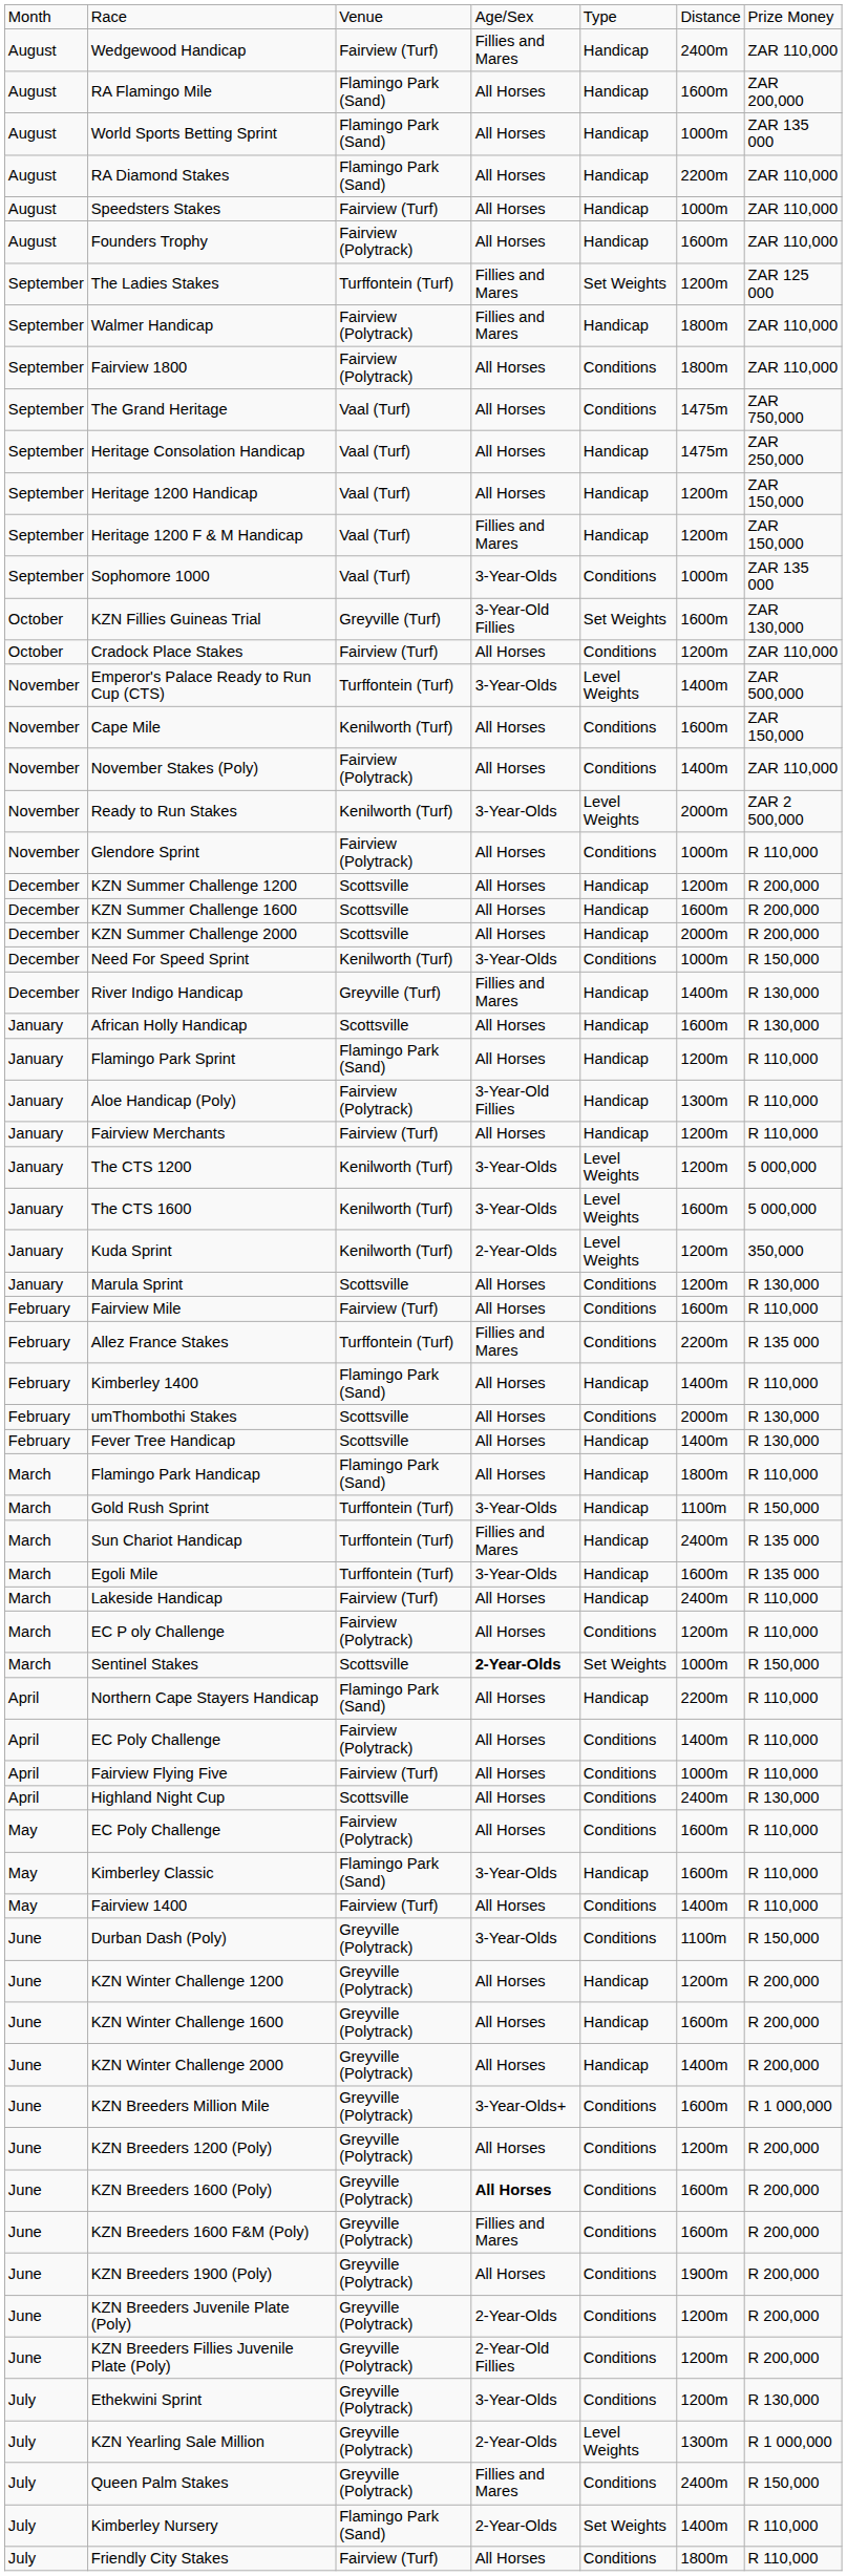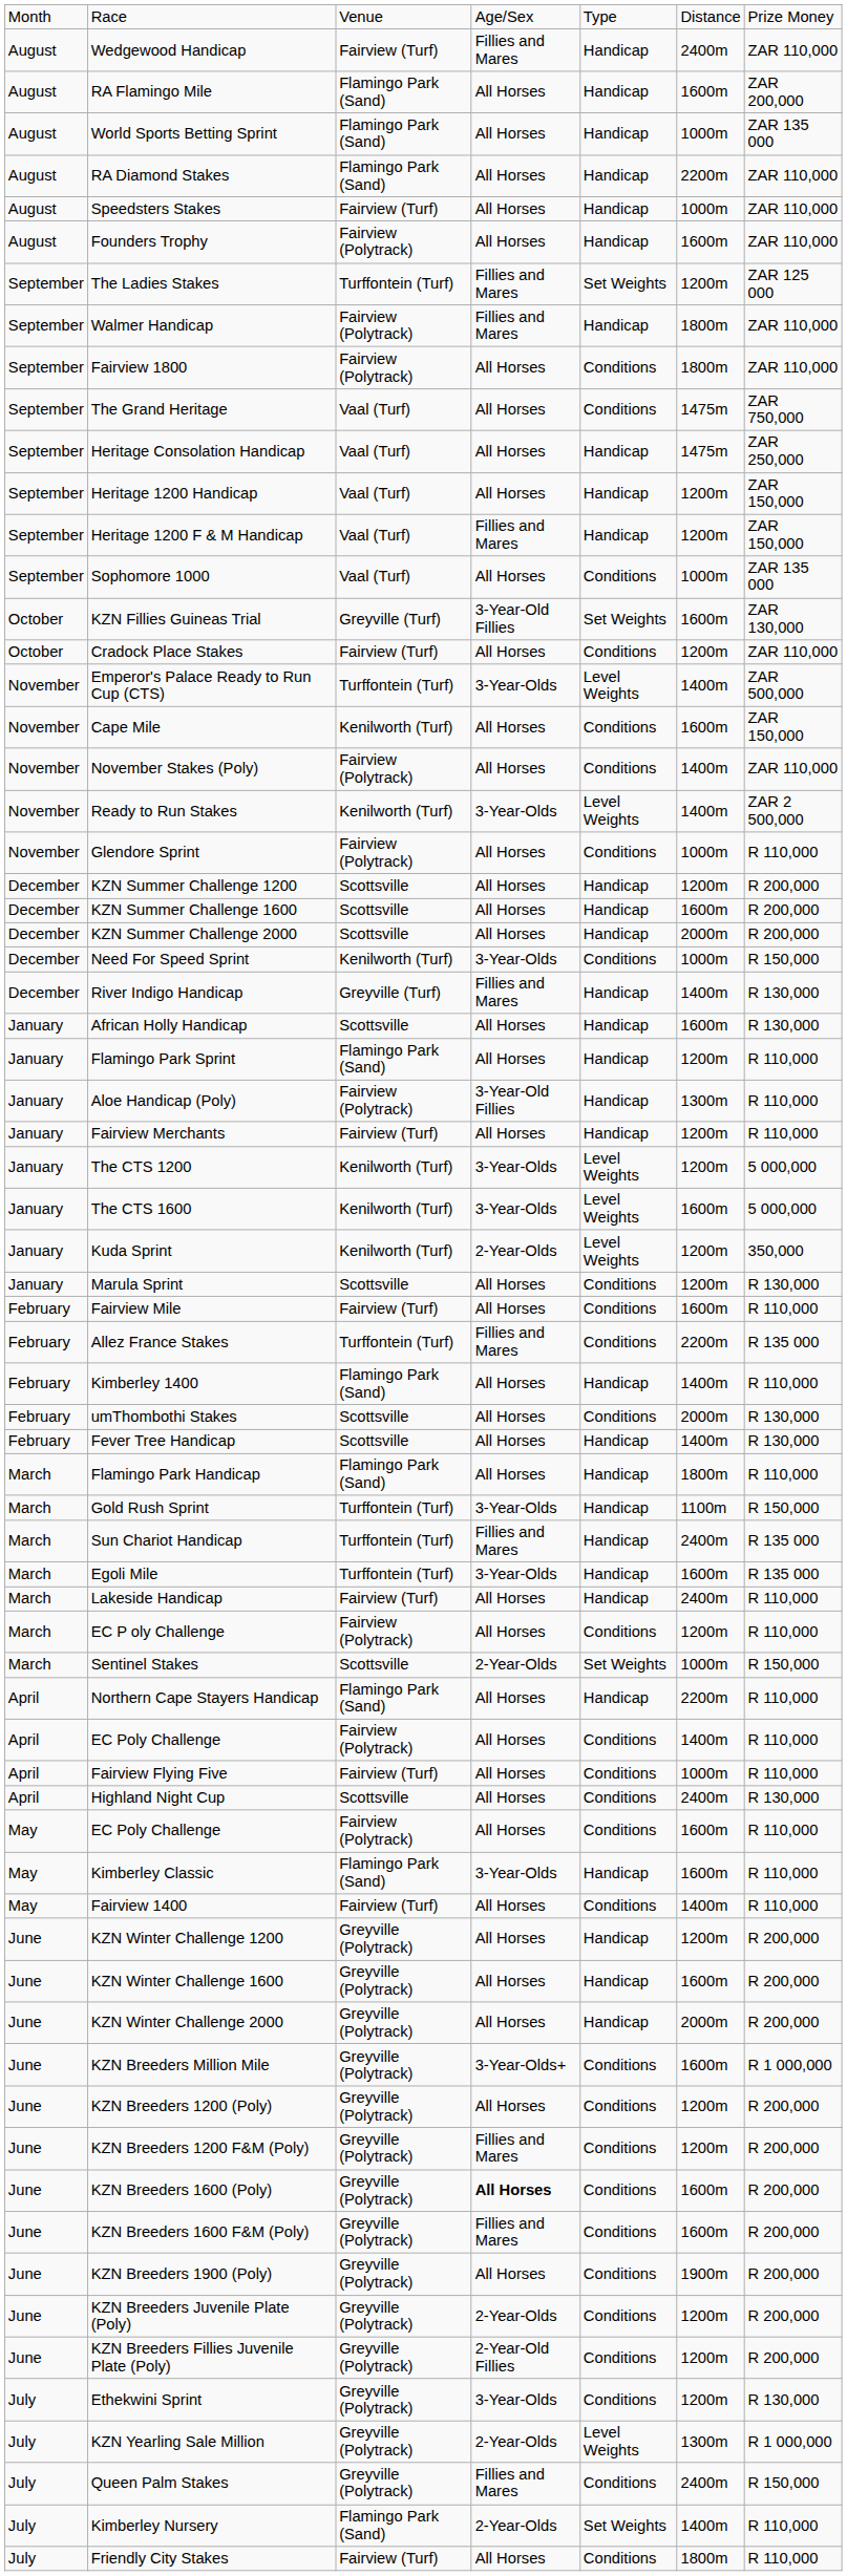Sophomore 1000 | column 4: 3-Year-Olds -> All Horses
Ready to Run Stakes | column 6: 2000m -> 1400m
Sentinel Stakes | column 4: bold -> normal
- row: June | Durban Dash (Poly) | Greyville (Polytrack) | 3-Year-Olds | Conditions | 1100m | R 150,000
KZN Winter Challenge 2000 | column 6: 1400m -> 2000m
+ row: June | KZN Breeders 1200 F&M (Poly) | Greyville (Polytrack) | Fillies and Mares | Conditions | 1200m | R 200,000
